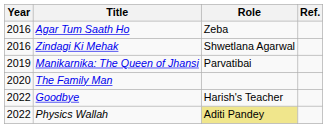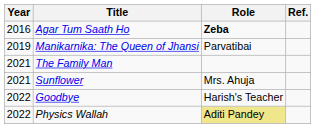Agar Tum Saath Ho | Role: normal -> bold
- row: 2016 | Zindagi Ki Mehak | Shwetlana Agarwal
The Family Man | Year: 2020 -> 2021
+ row: 2021 | Sunflower | Mrs. Ahuja
